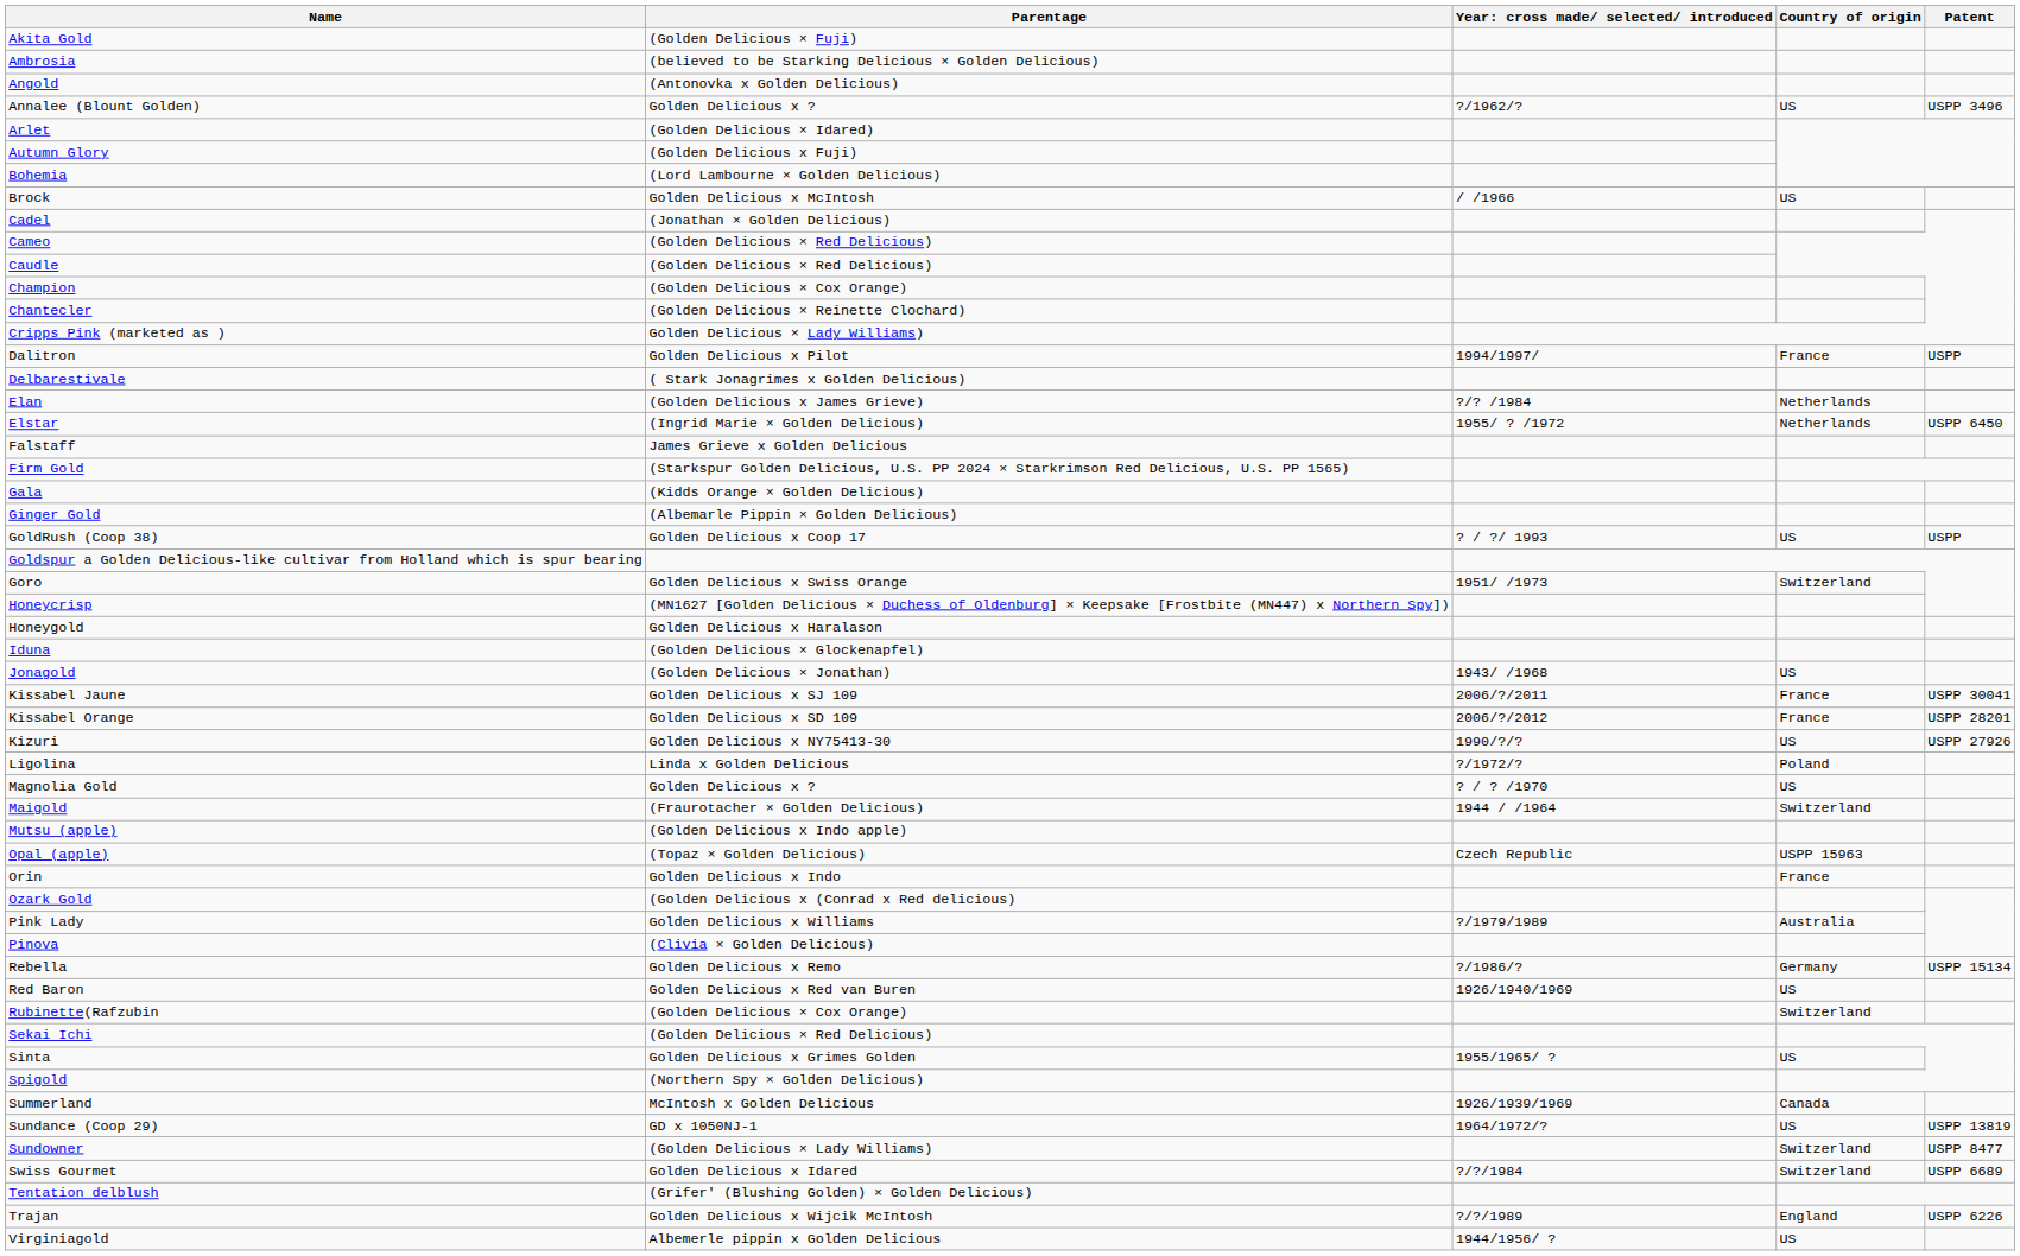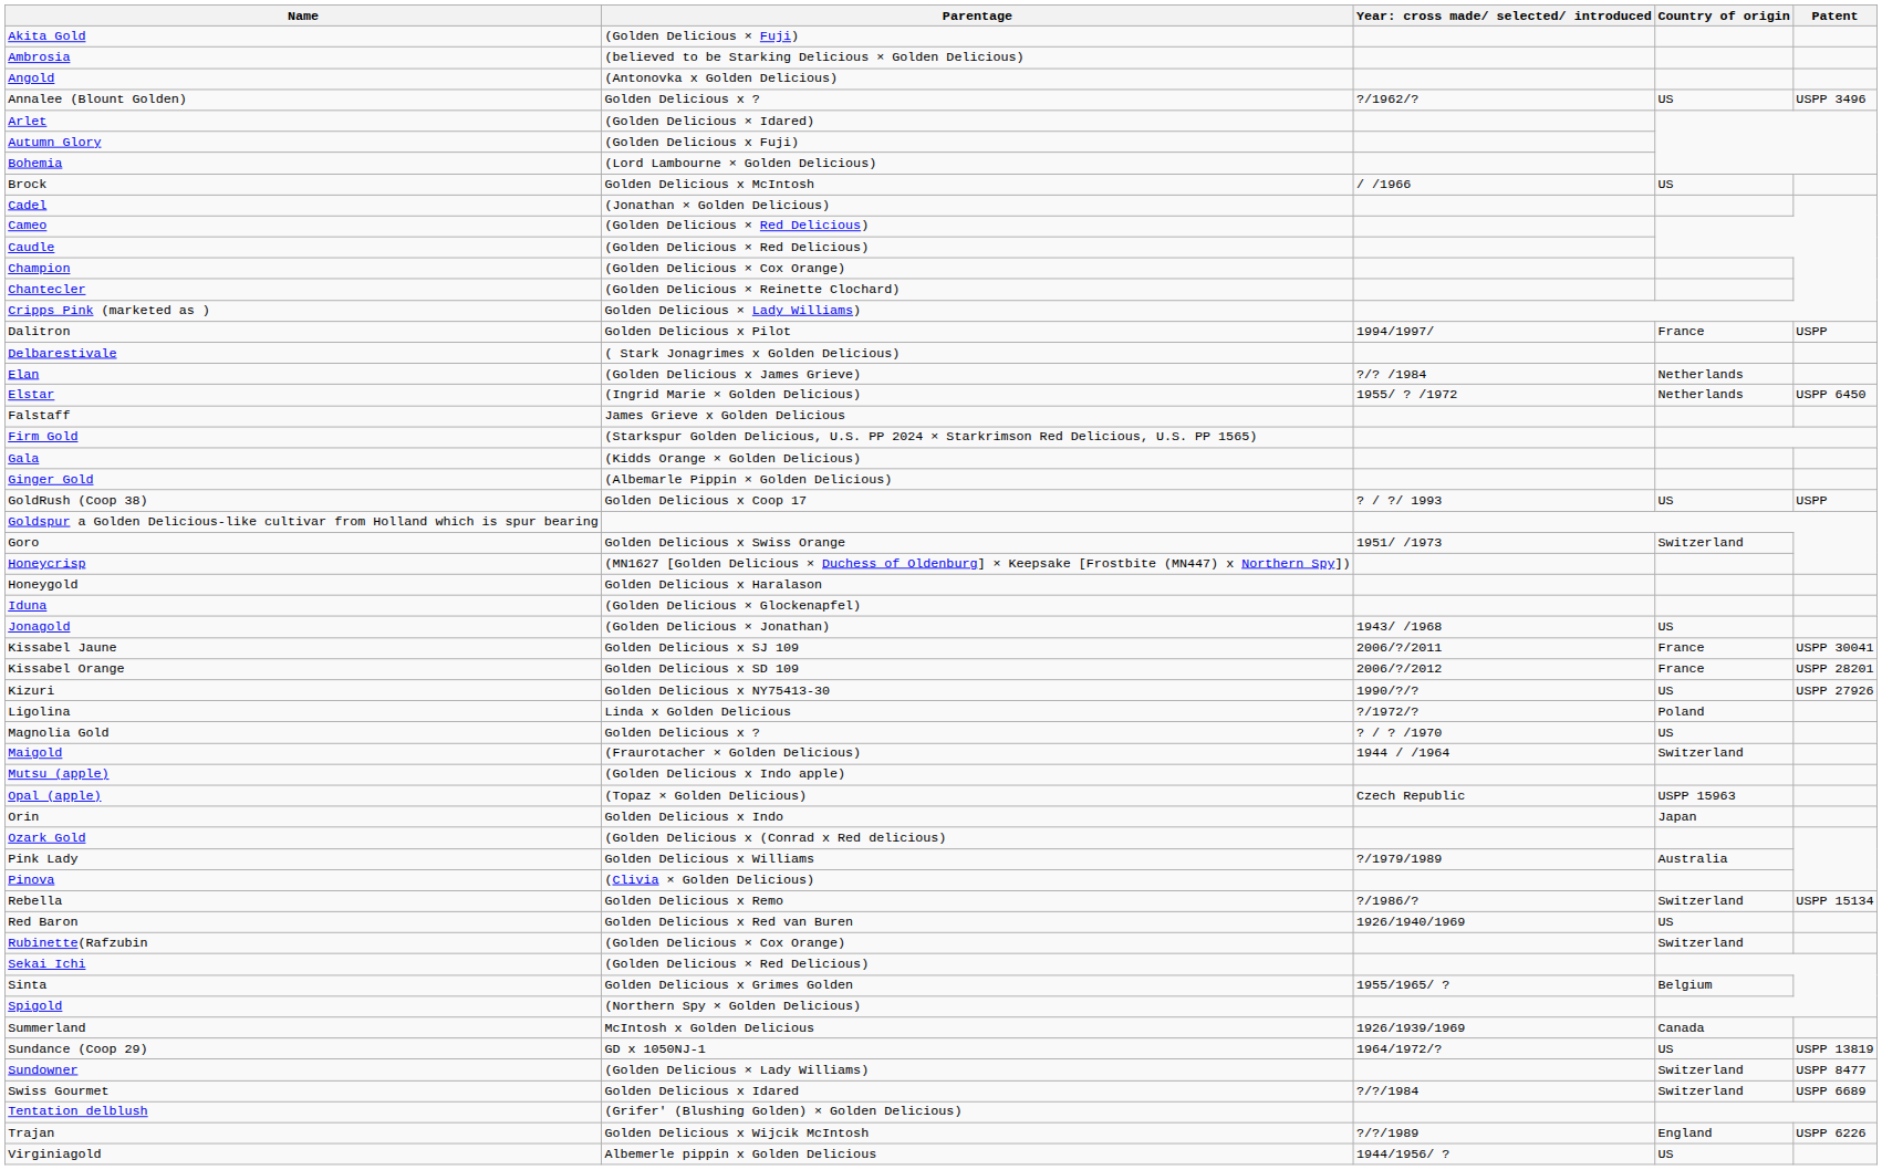Orin | Country of origin: France -> Japan
Rebella | Country of origin: Germany -> Switzerland
Sinta | Country of origin: US -> Belgium
